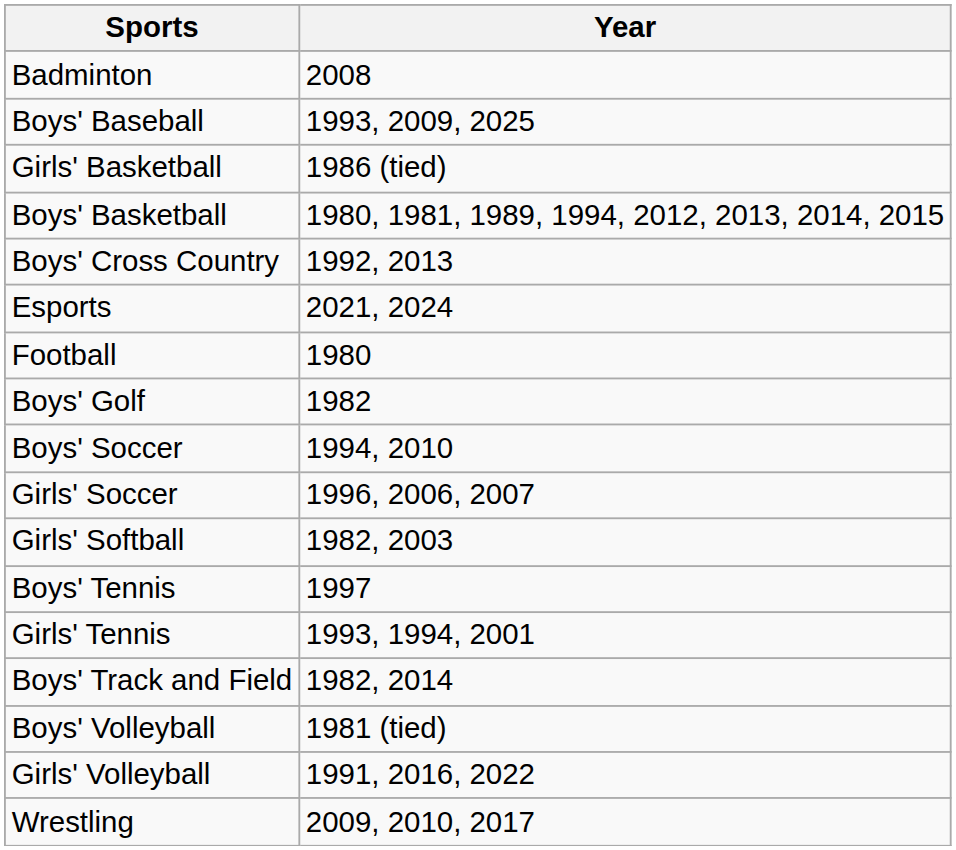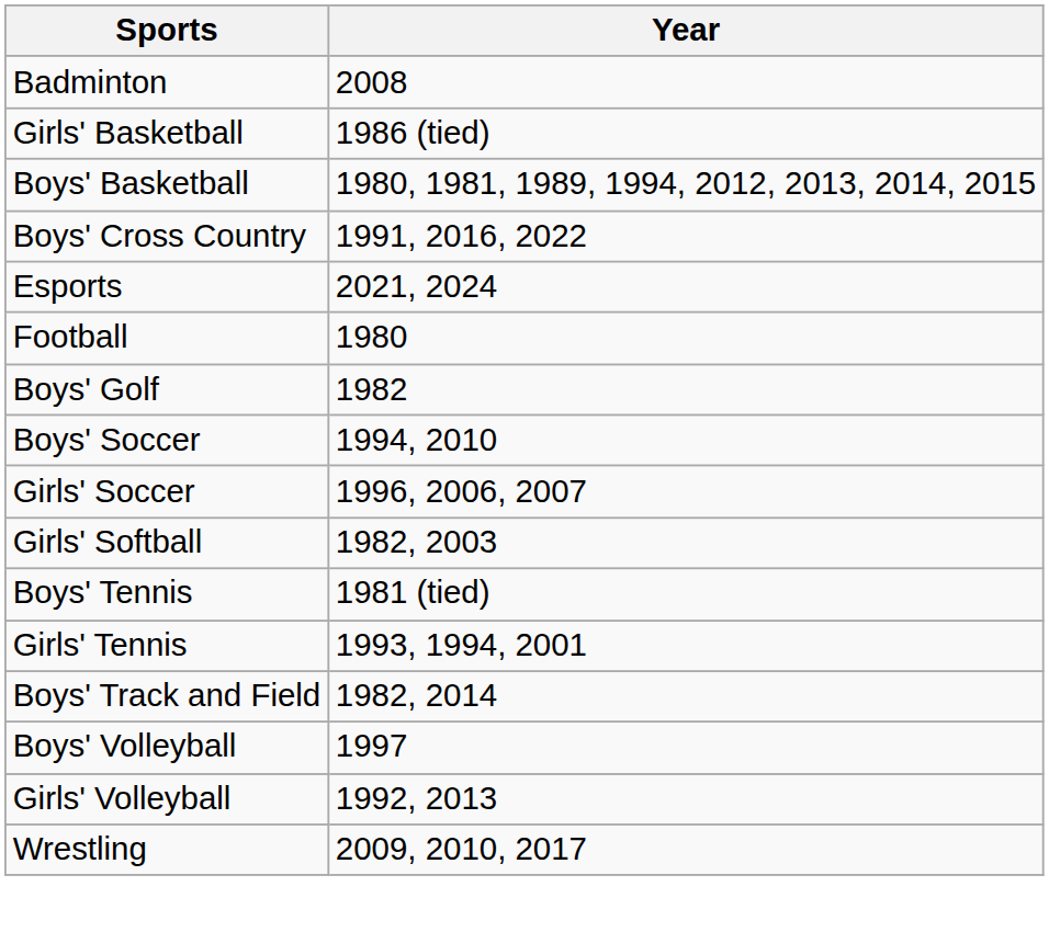- row: Boys' Baseball | 1993, 2009, 2025
Boys' Cross Country | Year: 1992, 2013 -> 1991, 2016, 2022
Boys' Tennis | Year: 1997 -> 1981 (tied)
Boys' Volleyball | Year: 1981 (tied) -> 1997
Girls' Volleyball | Year: 1991, 2016, 2022 -> 1992, 2013
